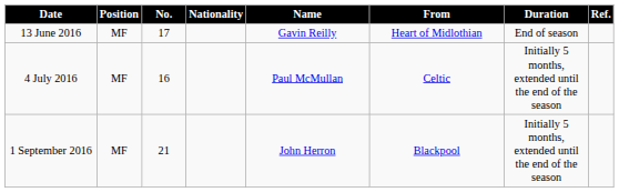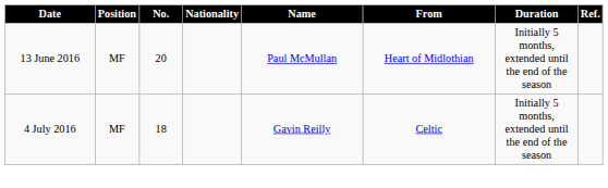13 June 2016 | No.: 17 -> 20
13 June 2016 | Name: Gavin Reilly -> Paul McMullan
13 June 2016 | Duration: End of season -> Initially 5 months, extended until the end of the season
4 July 2016 | No.: 16 -> 18
4 July 2016 | Name: Paul McMullan -> Gavin Reilly
- row: 1 September 2016 | MF | 21 | John Herron | Blackpool | Initially 5 months, extended until the end of the season
